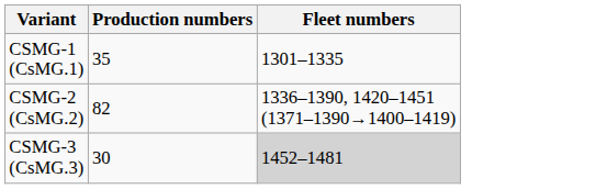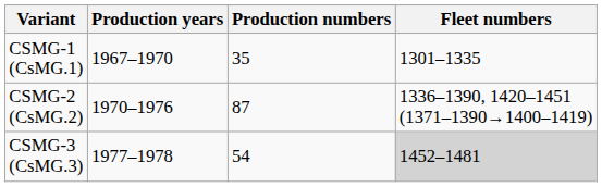+ column: Production years | 1967–1970 | 1970–1976 | 1977–1978
CSMG-2 (CsMG.2) | Production numbers: 82 -> 87
CSMG-3 (CsMG.3) | Production numbers: 30 -> 54
